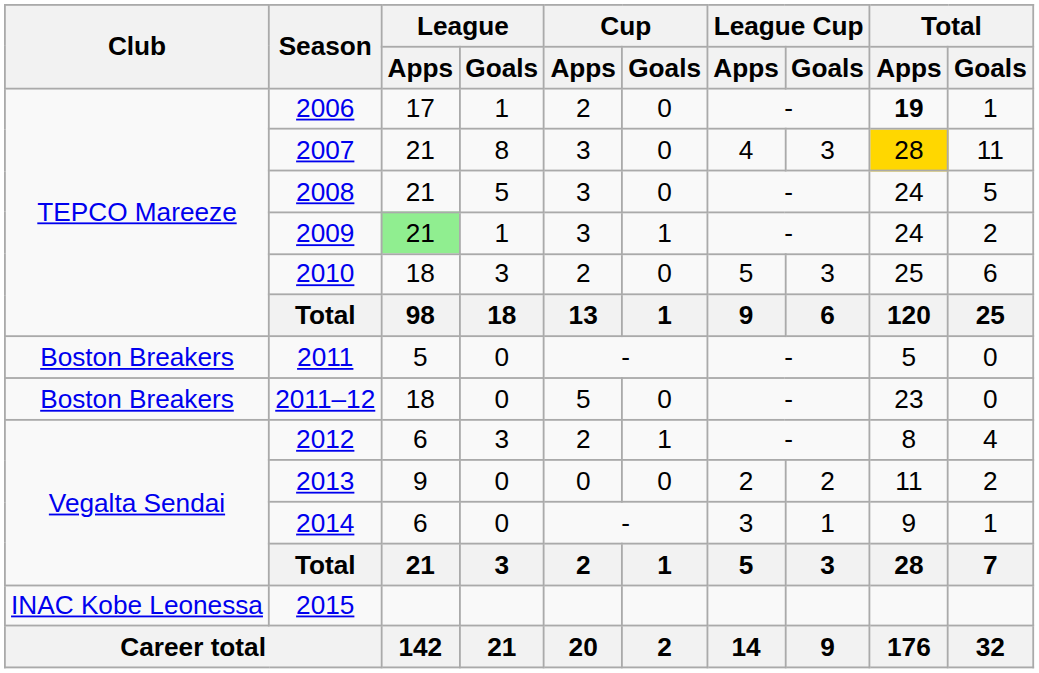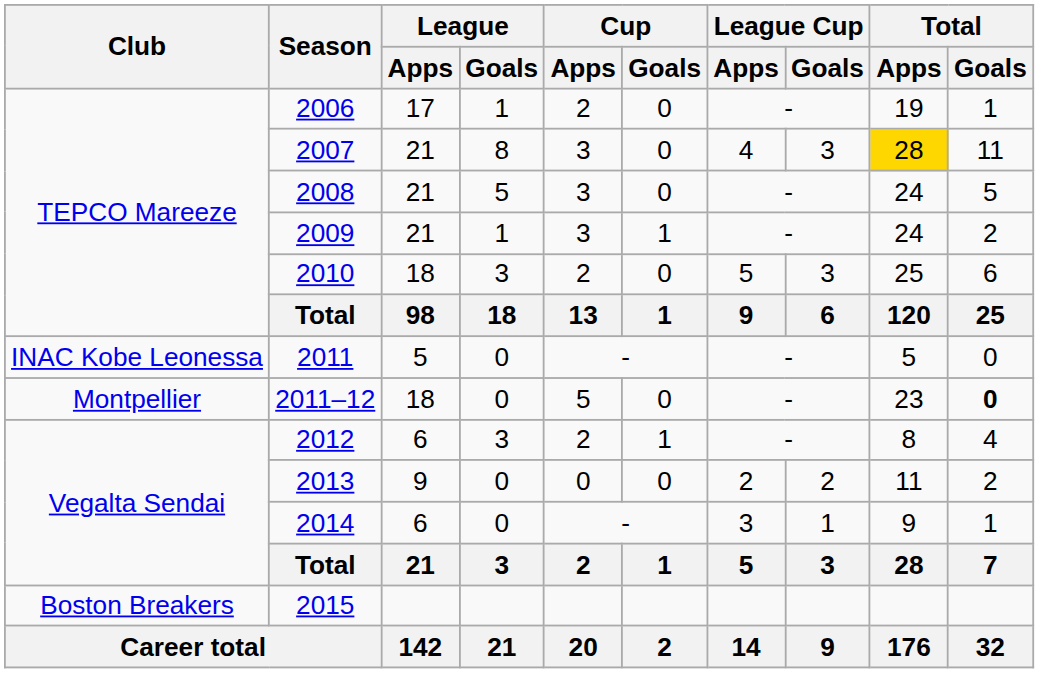2006 | Total / Apps: bold -> normal
2009 | League / Apps: lightgreen background -> no background
2011 | Club: Boston Breakers -> INAC Kobe Leonessa
2011–12 | Club: Boston Breakers -> Montpellier
2011–12 | Total / Goals: normal -> bold
2015 | Club: INAC Kobe Leonessa -> Boston Breakers
